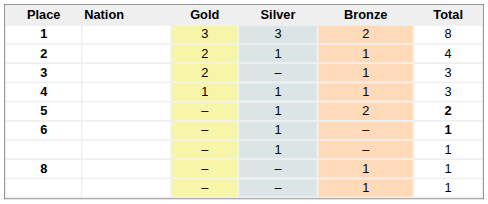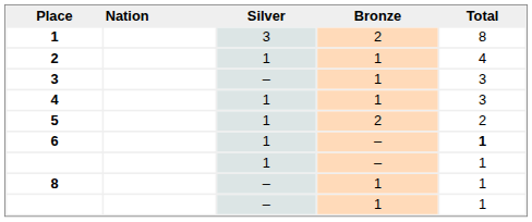- column: Gold | 3 | 2 | 2 | 1 | – | – | – | – | –
5 | Total: bold -> normal
